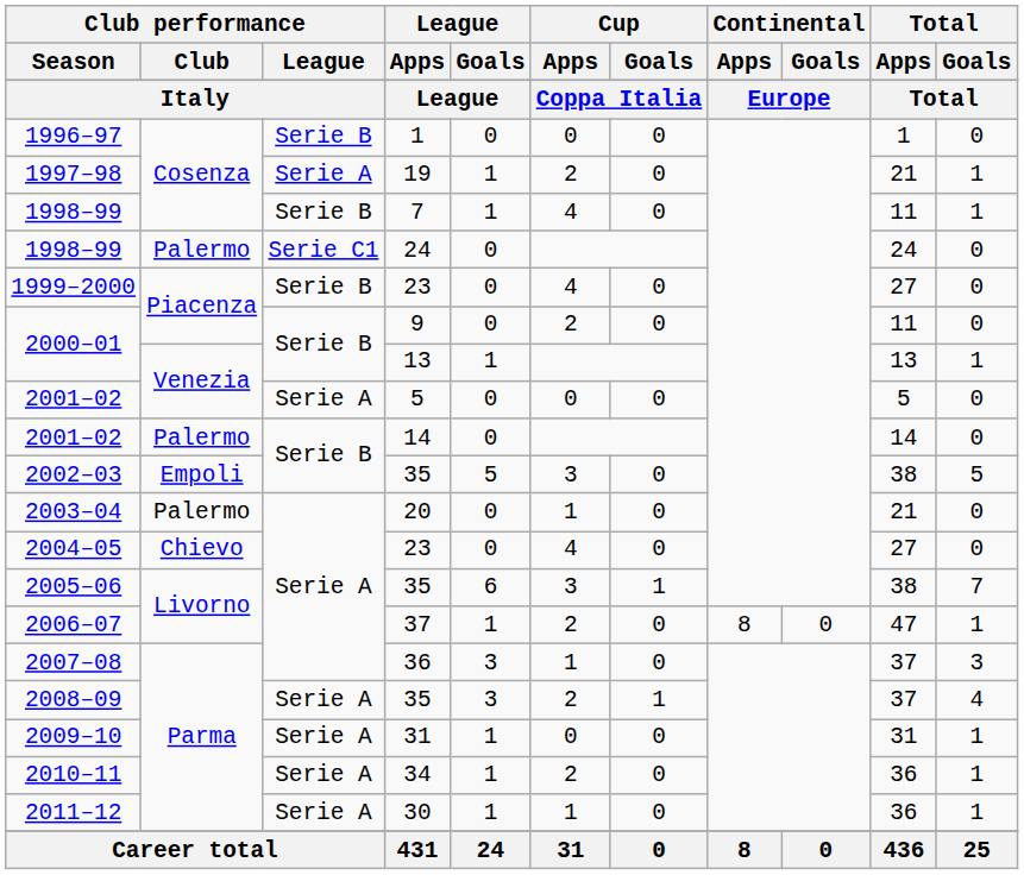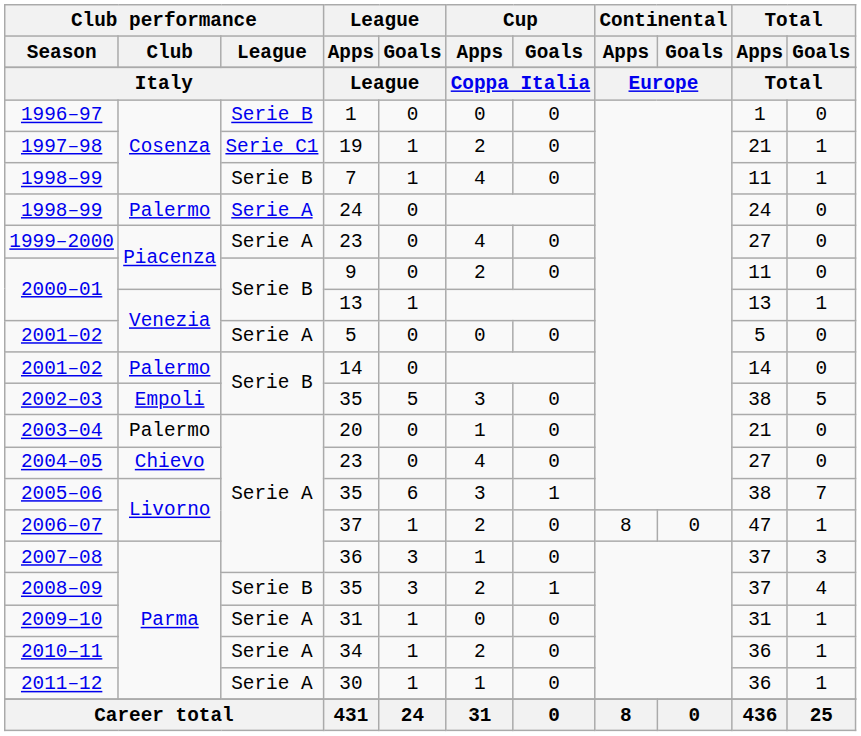1997–98 | Club performance / League: Serie A -> Serie C1
1998–99 / 24 | Club performance / League: Serie C1 -> Serie A
1999–2000 | Club performance / League: Serie B -> Serie A
2008–09 | Club performance / League: Serie A -> Serie B
